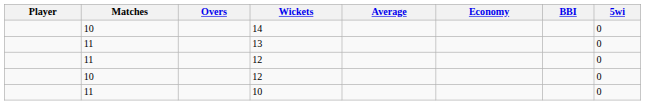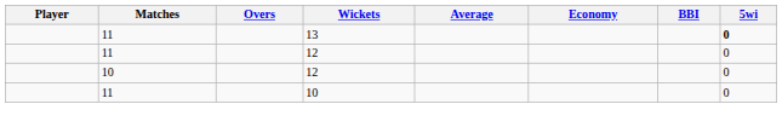- row: 10 | 14 | 0
13 | 5wi: normal -> bold
